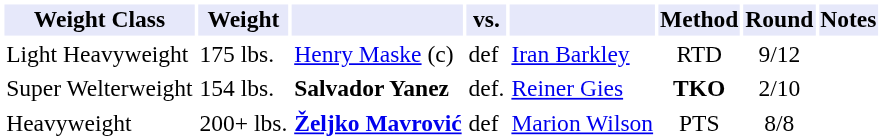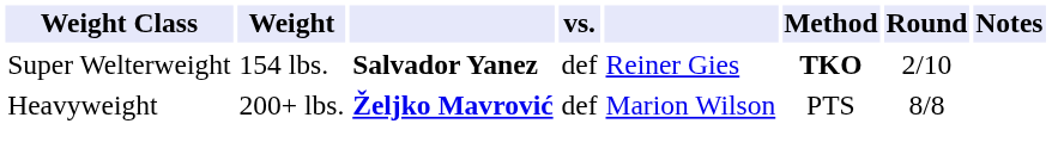- row: Light Heavyweight | 175 lbs. | Henry Maske (c) | def | Iran Barkley | RTD | 9/12
Super Welterweight | vs.: def. -> def
